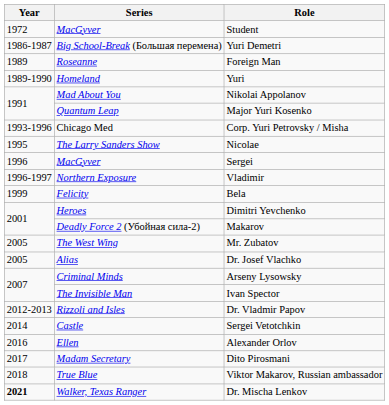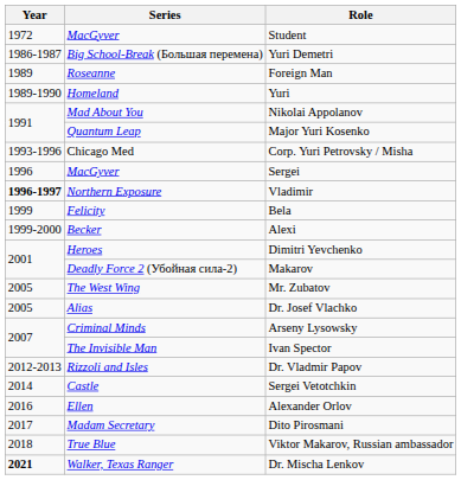- row: 1995 | The Larry Sanders Show | Nicolae
Vladimir | Year: normal -> bold
+ row: 1999-2000 | Becker | Alexi
